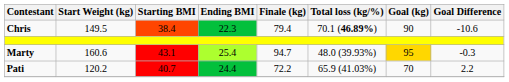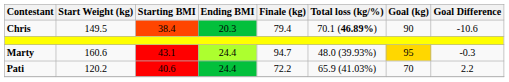Chris | Ending BMI: 22.3 -> 20.3
Marty | Ending BMI: 25.4 -> 24.4
Pati | Starting BMI: 40.7 -> 40.6
